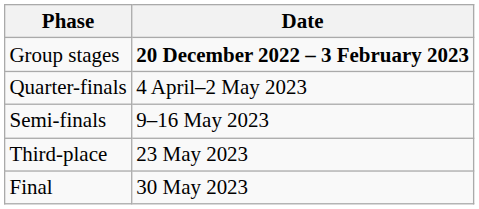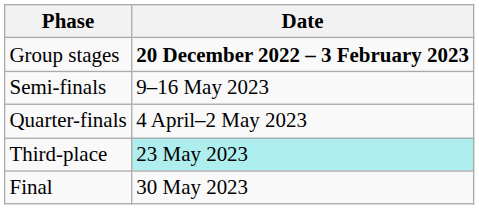rows swapped: Quarter-finals <-> Semi-finals
Third-place | Date: no background -> paleturquoise background
